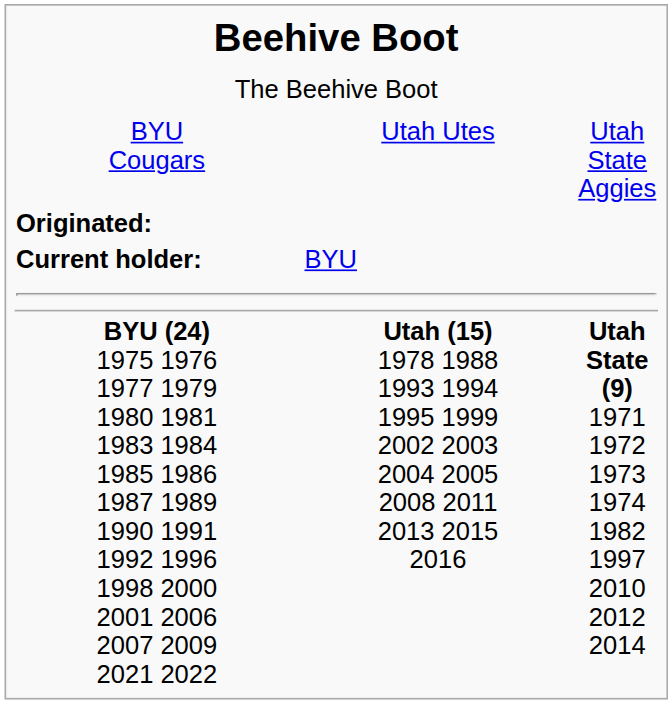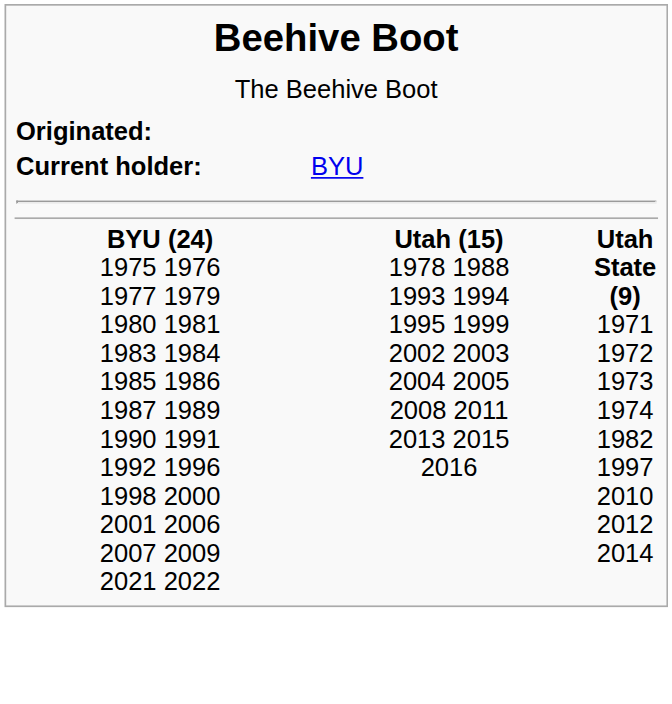- row: BYU Cougars | Utah Utes | Utah State Aggies
